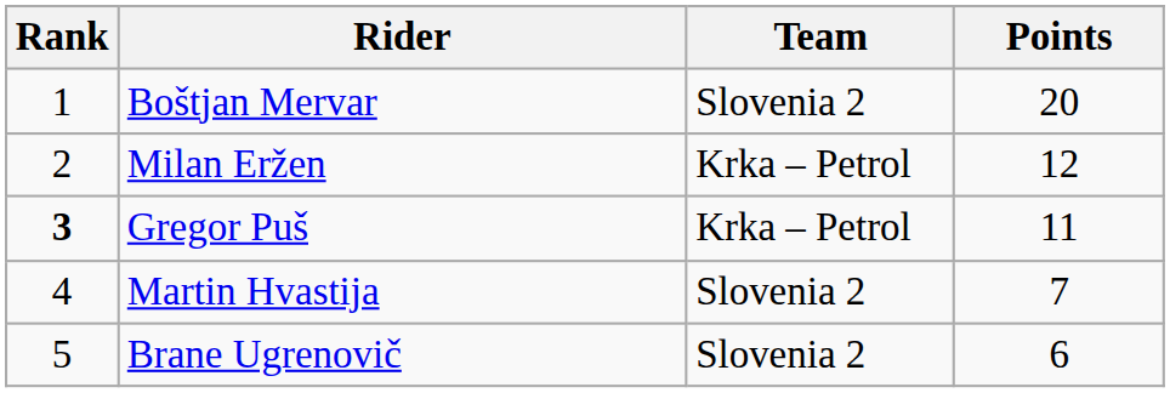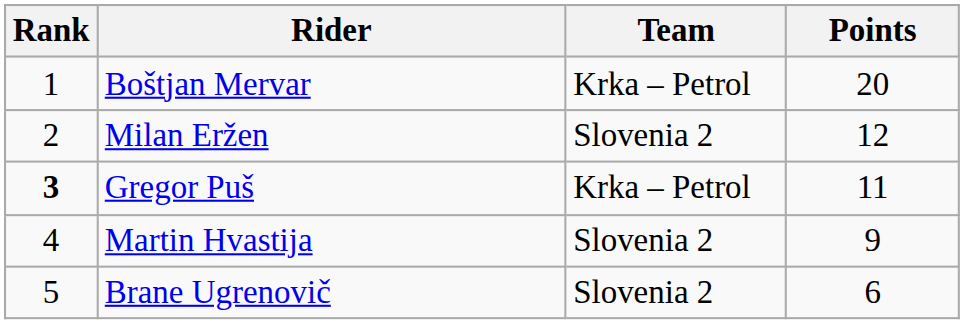Boštjan Mervar | Team: Slovenia 2 -> Krka – Petrol
Milan Eržen | Team: Krka – Petrol -> Slovenia 2
Martin Hvastija | Points: 7 -> 9
